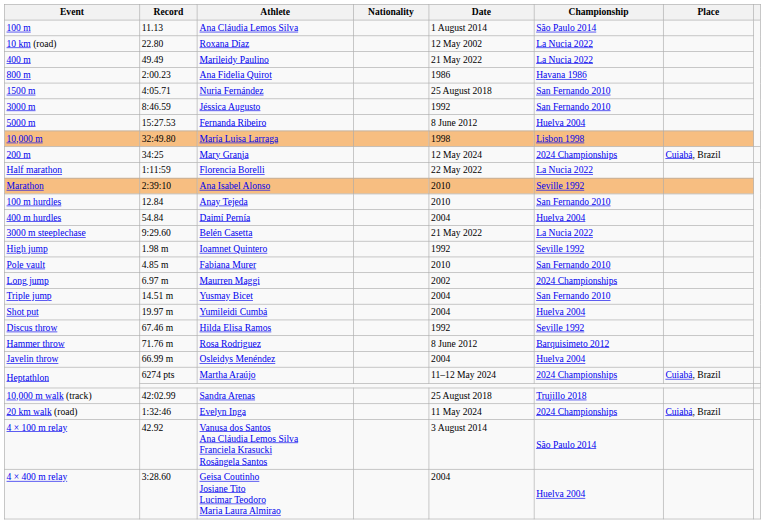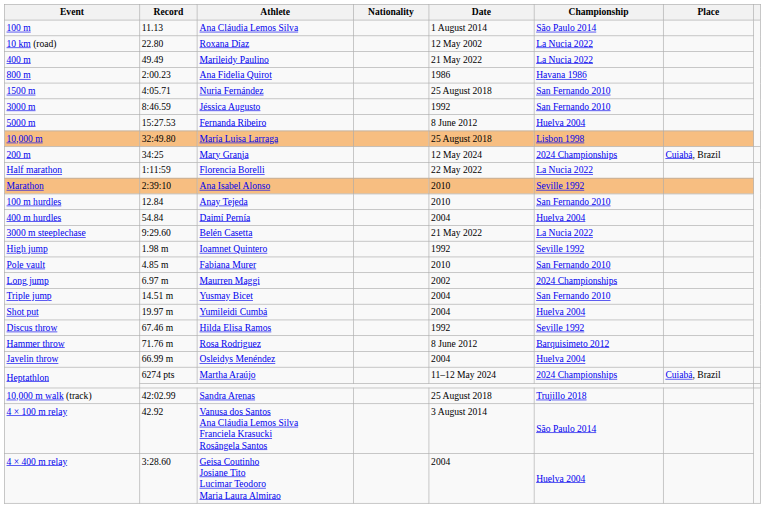María Luisa Larraga | Date: 1998 -> 25 August 2018
- row: 20 km walk (road) | 1:32:46 | Evelyn Inga | 11 May 2024 | 2024 Championships | Cuiabá, Brazil
